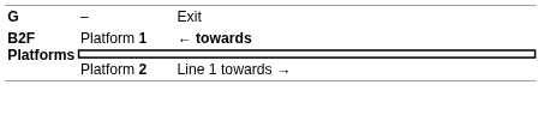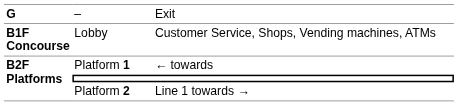+ row: B1F Concourse | Lobby | Customer Service, Shops, Vending machines, ATMs
Platform 1 | column 3: bold -> normal
